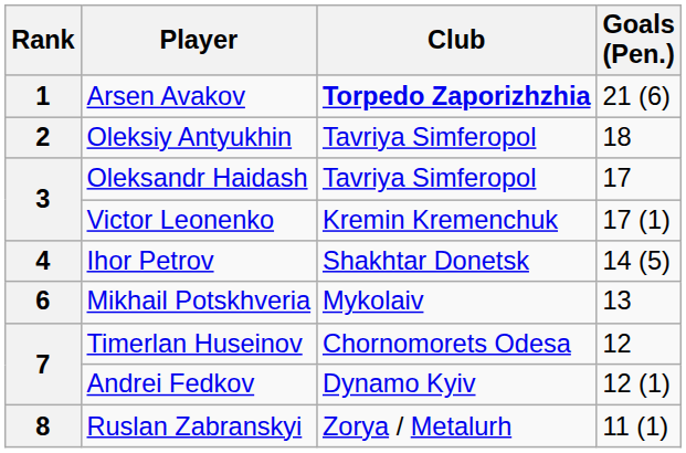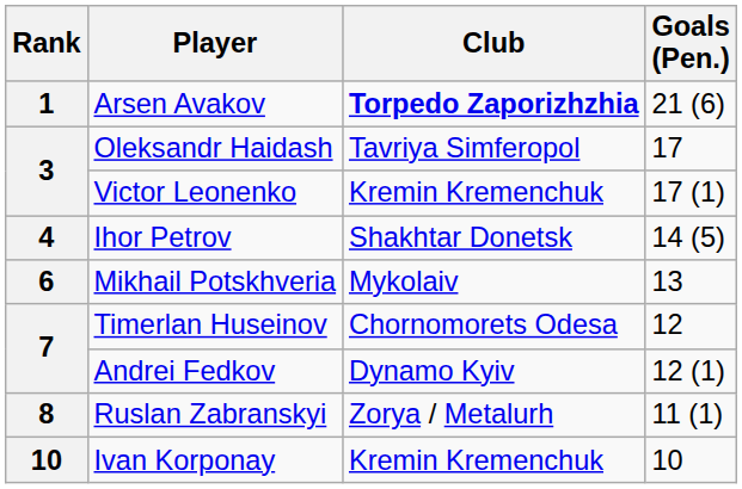- row: 2 | Oleksiy Antyukhin | Tavriya Simferopol | 18
+ row: 10 | Ivan Korponay | Kremin Kremenchuk | 10
